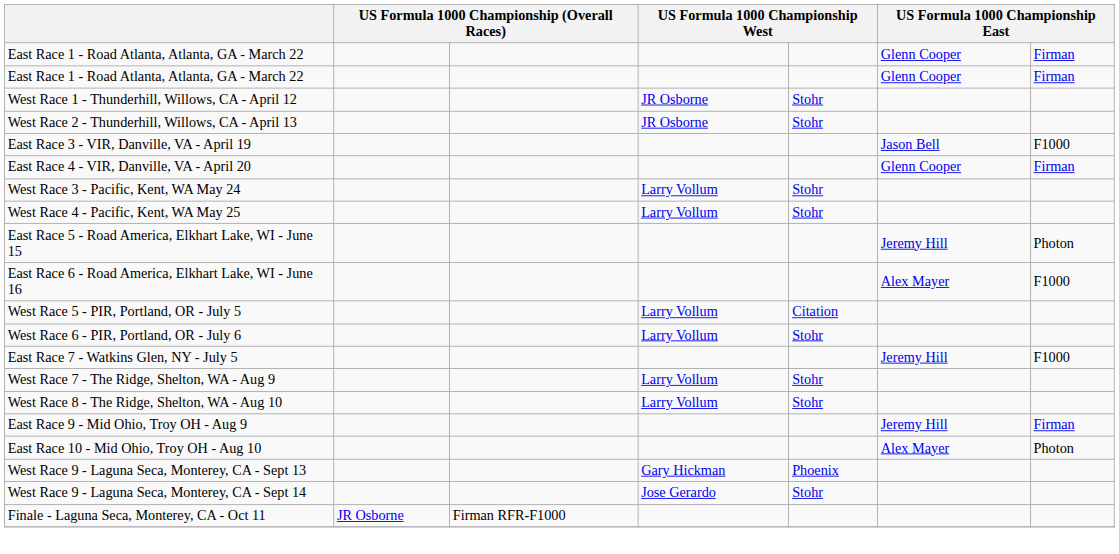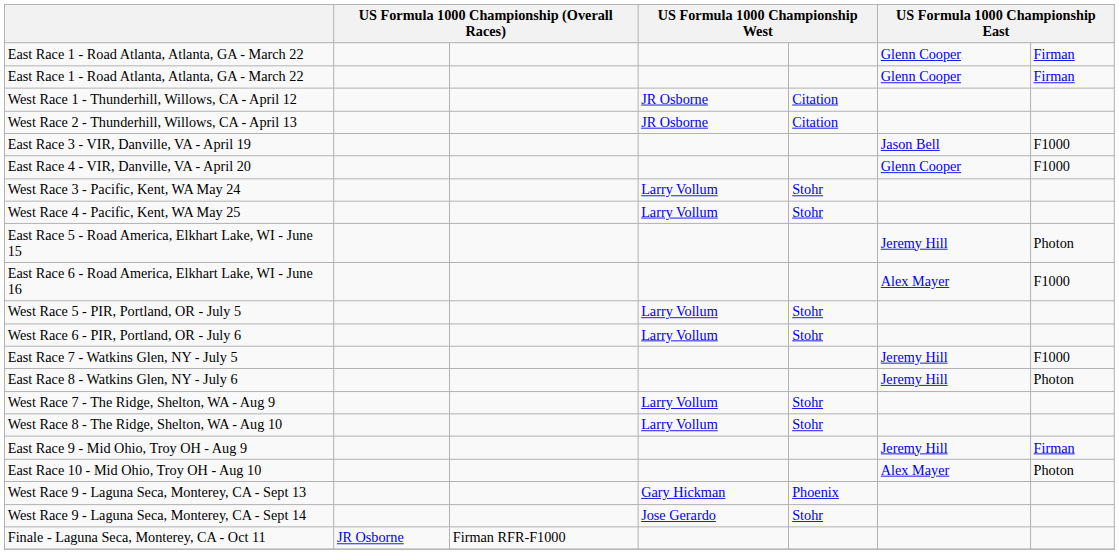West Race 1 - Thunderhill, Willows, CA - April 12 | column 5: Stohr -> Citation
West Race 2 - Thunderhill, Willows, CA - April 13 | column 5: Stohr -> Citation
East Race 4 - VIR, Danville, VA - April 20 | column 7: Firman -> F1000
West Race 5 - PIR, Portland, OR - July 5 | column 5: Citation -> Stohr
+ row: East Race 8 - Watkins Glen, NY - July 6 | Jeremy Hill | Photon
